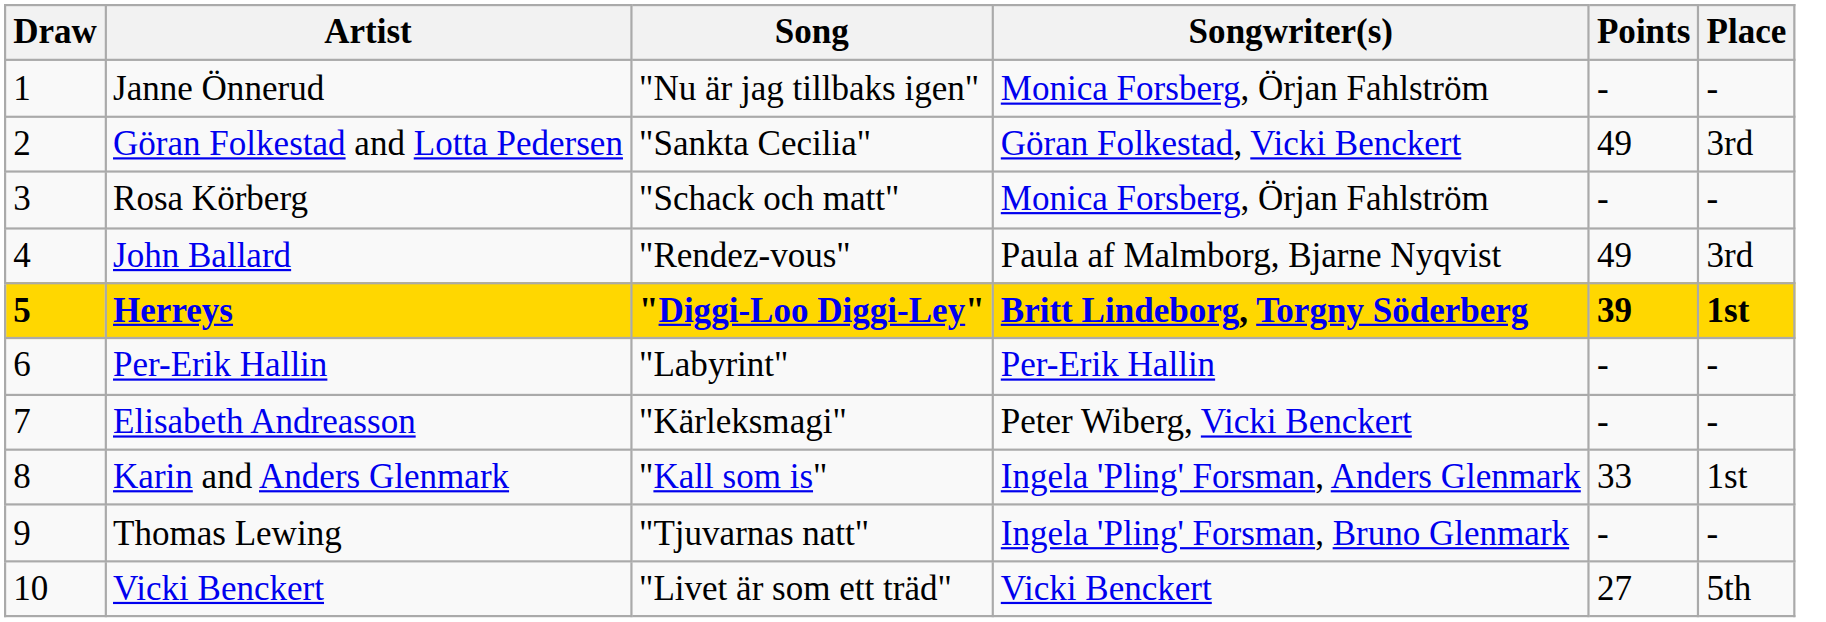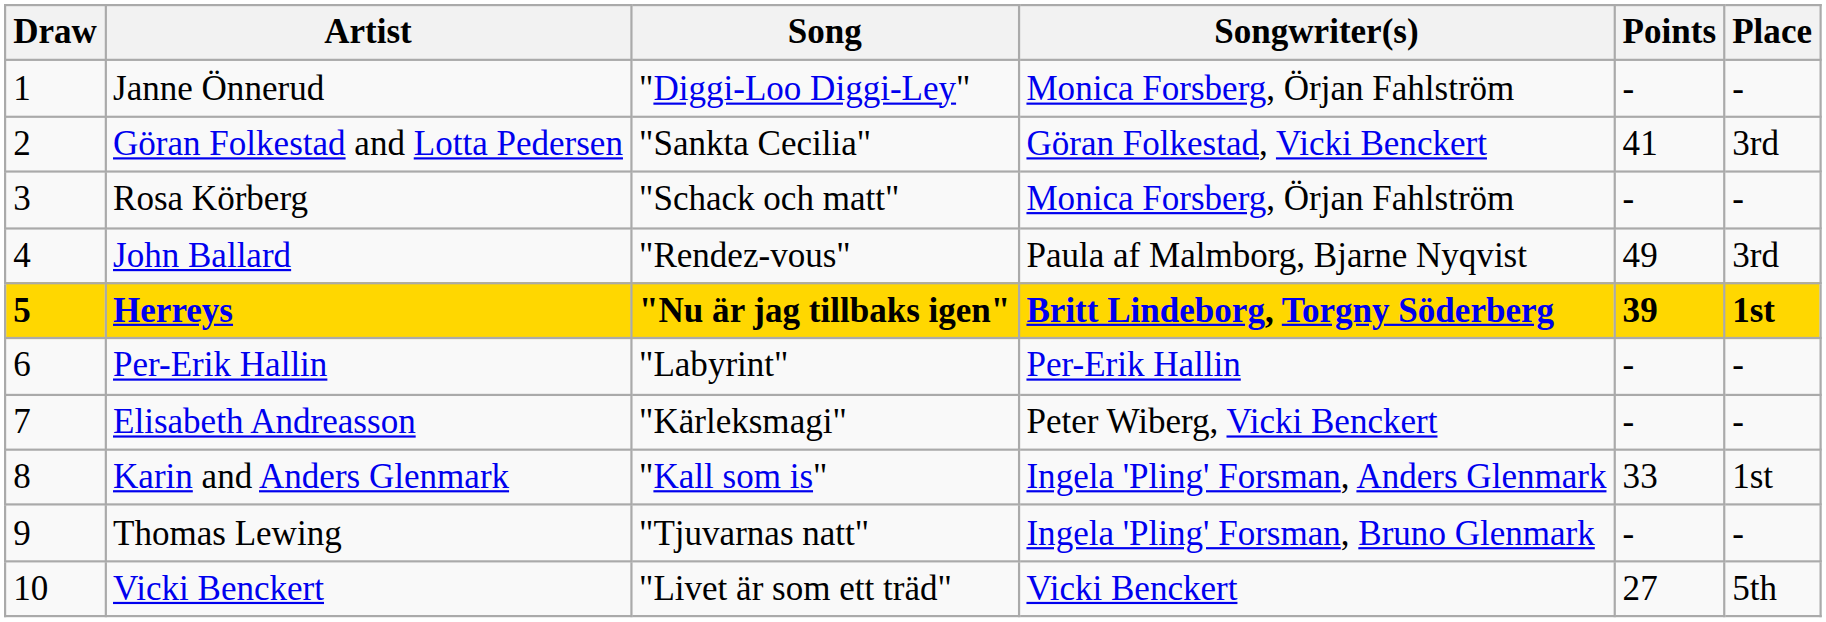Janne Önnerud | Song: "Nu är jag tillbaks igen" -> "Diggi-Loo Diggi-Ley"
Göran Folkestad and Lotta Pedersen | Points: 49 -> 41
Herreys | Song: "Diggi-Loo Diggi-Ley" -> "Nu är jag tillbaks igen"
